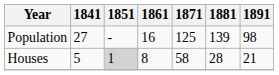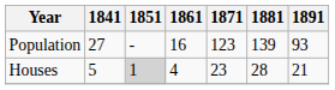Population | 1871: 125 -> 123
Population | 1891: 98 -> 93
Houses | 1861: 8 -> 4
Houses | 1871: 58 -> 23
